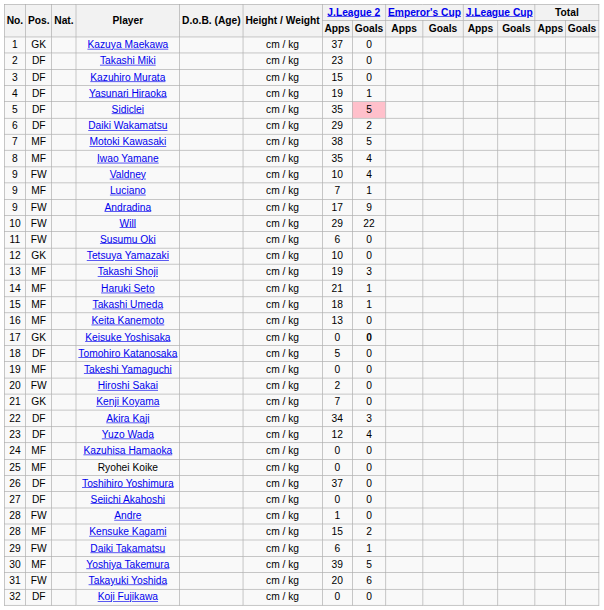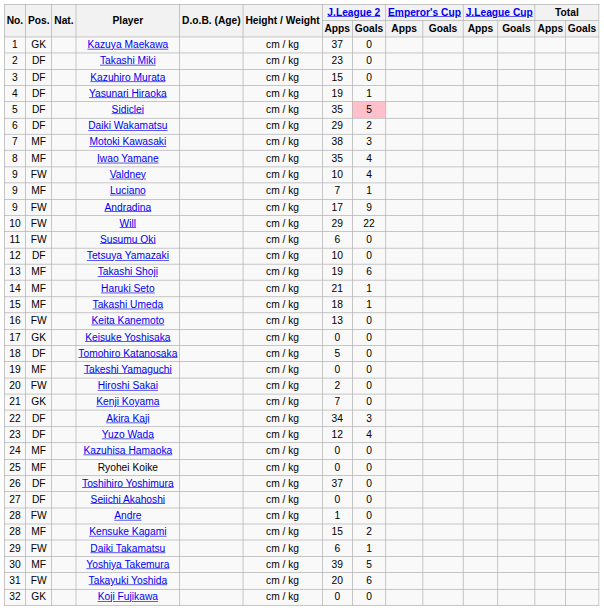Motoki Kawasaki | J.League 2 / Goals: 5 -> 3
Tetsuya Yamazaki | Pos.: GK -> DF
Takashi Shoji | J.League 2 / Goals: 3 -> 6
Keita Kanemoto | Pos.: MF -> FW
Keisuke Yoshisaka | J.League 2 / Goals: bold -> normal
Koji Fujikawa | Pos.: DF -> GK
